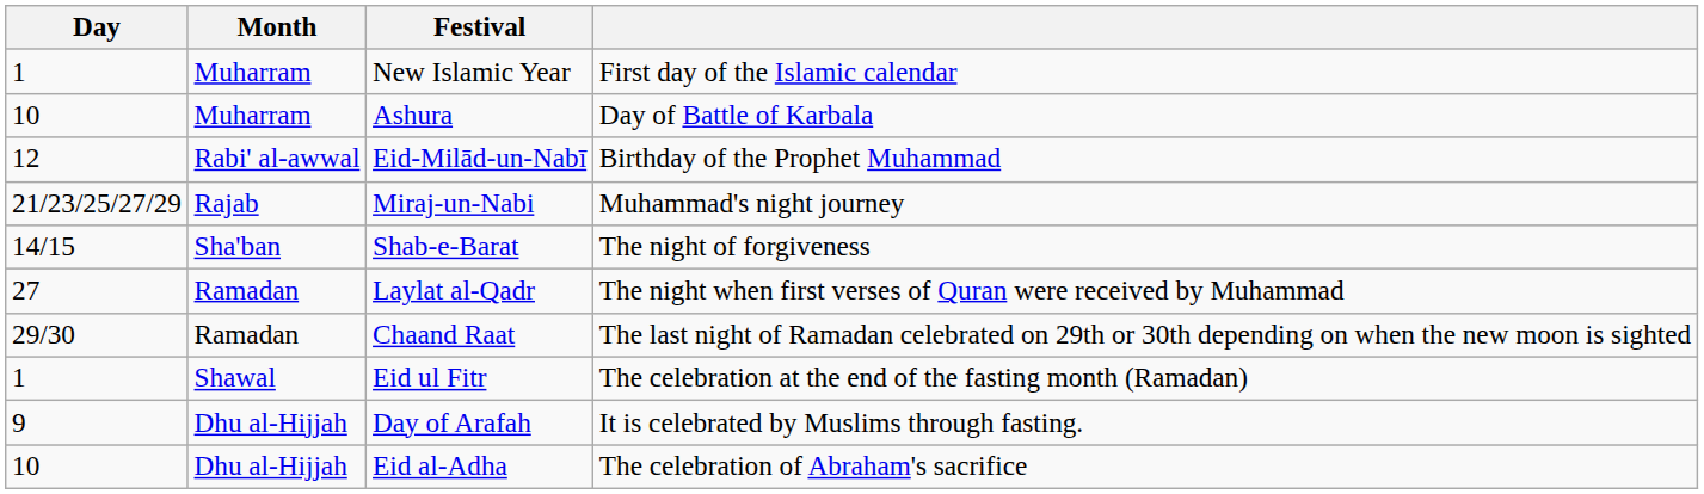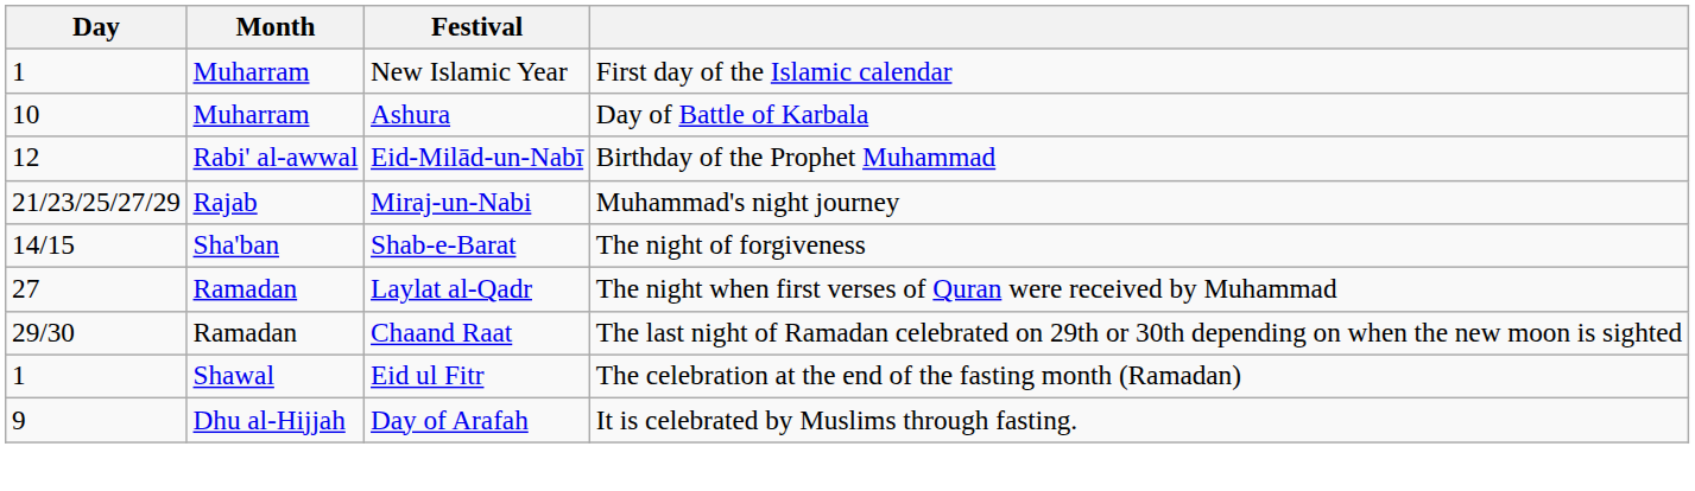- row: 10 | Dhu al-Hijjah | Eid al-Adha | The celebration of Abraham's sacrifice
